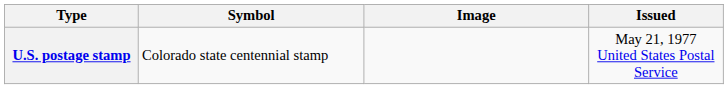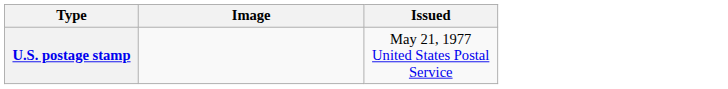- column: Symbol | Colorado state centennial stamp
